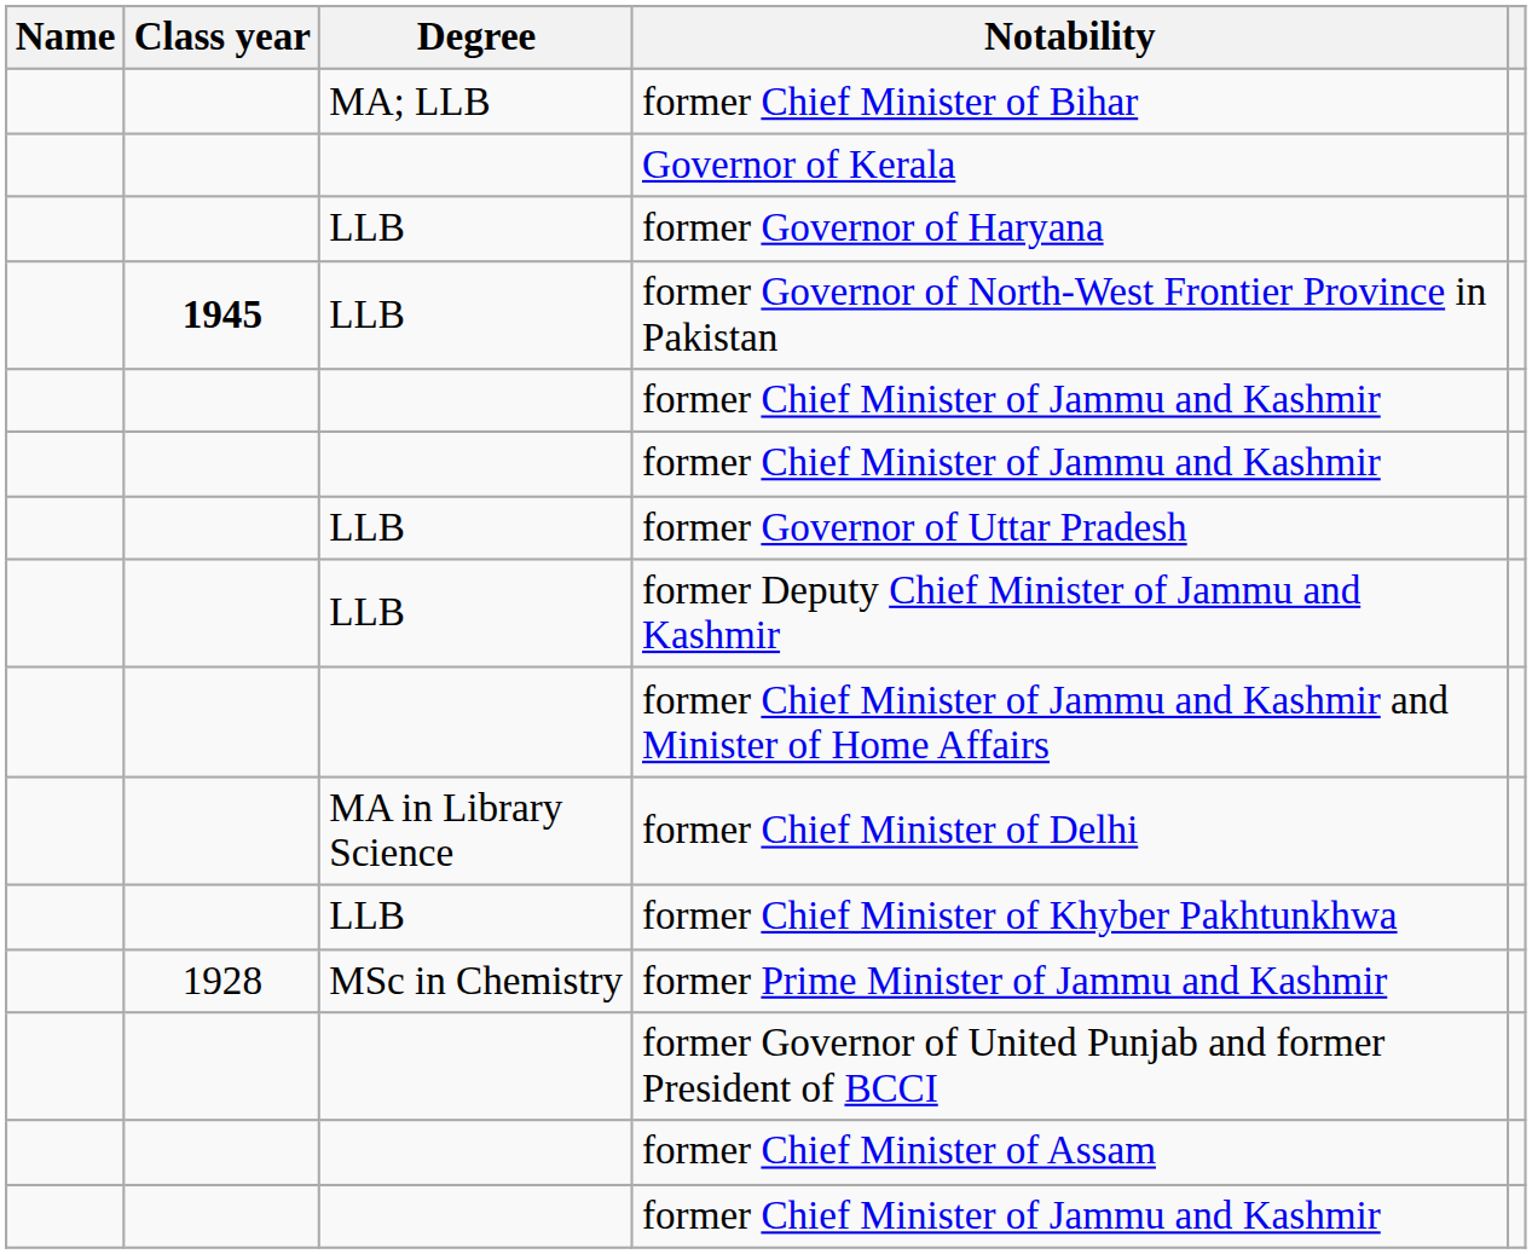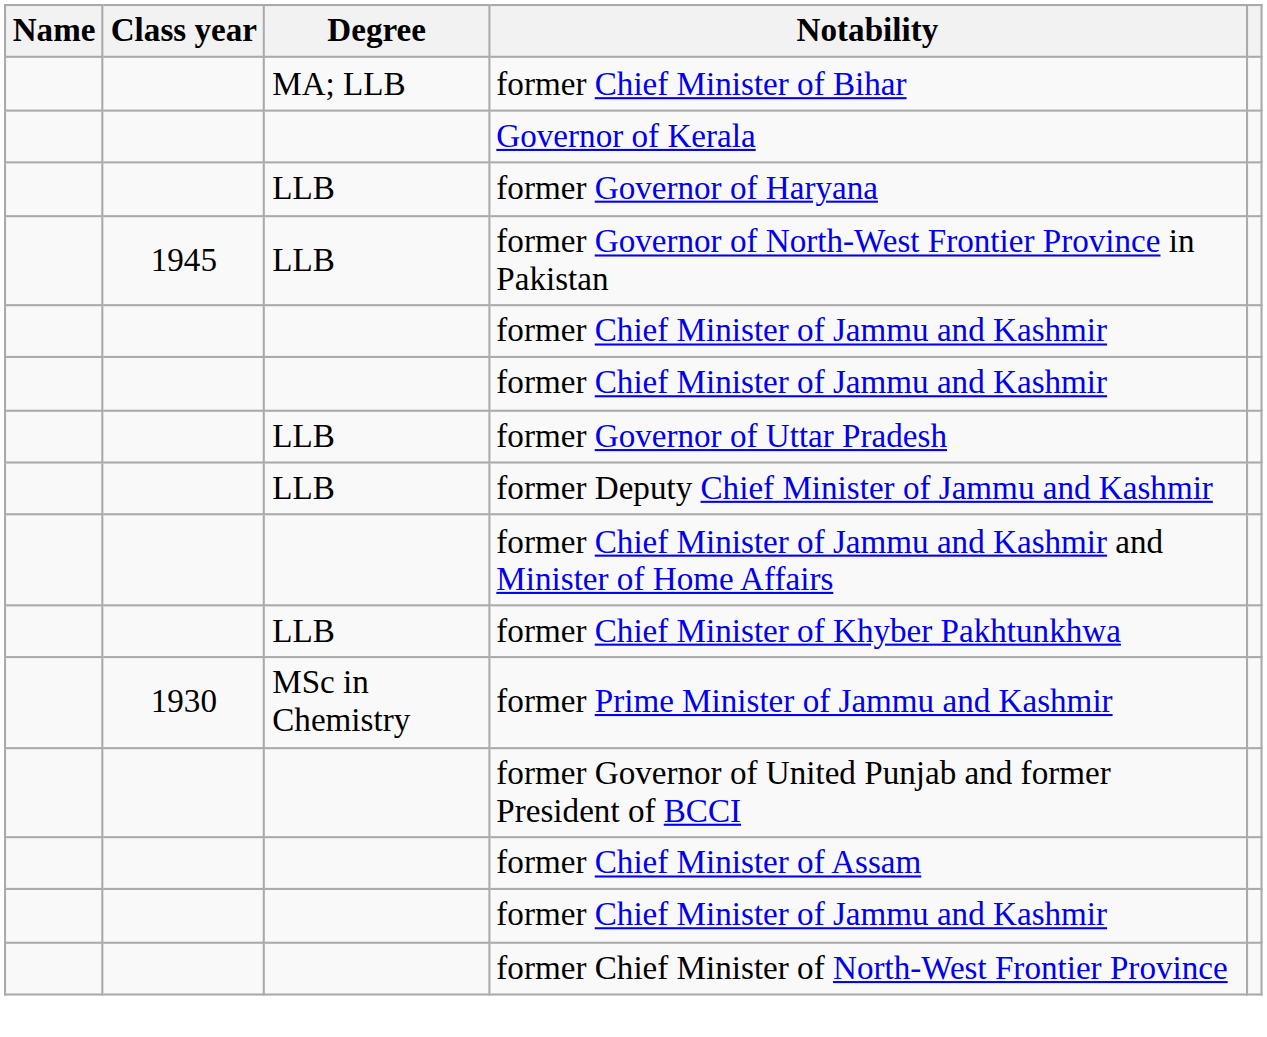former Governor of North-West Frontier Province in Pakistan | Class year: bold -> normal
- row: MA in Library Science | former Chief Minister of Delhi
former Prime Minister of Jammu and Kashmir | Class year: 1928 -> 1930
+ row: former Chief Minister of North-West Frontier Province
